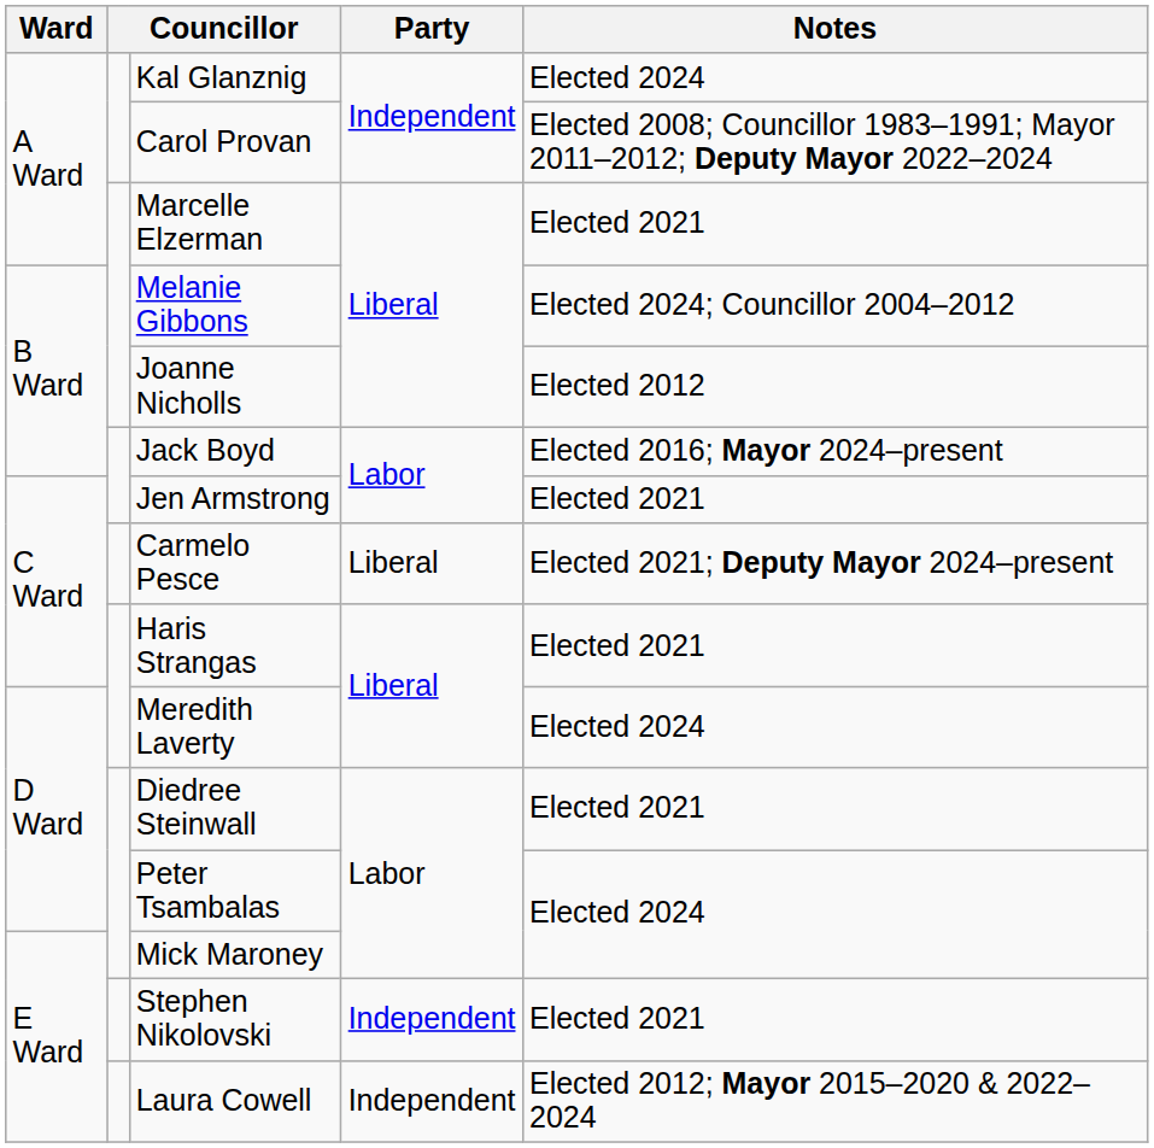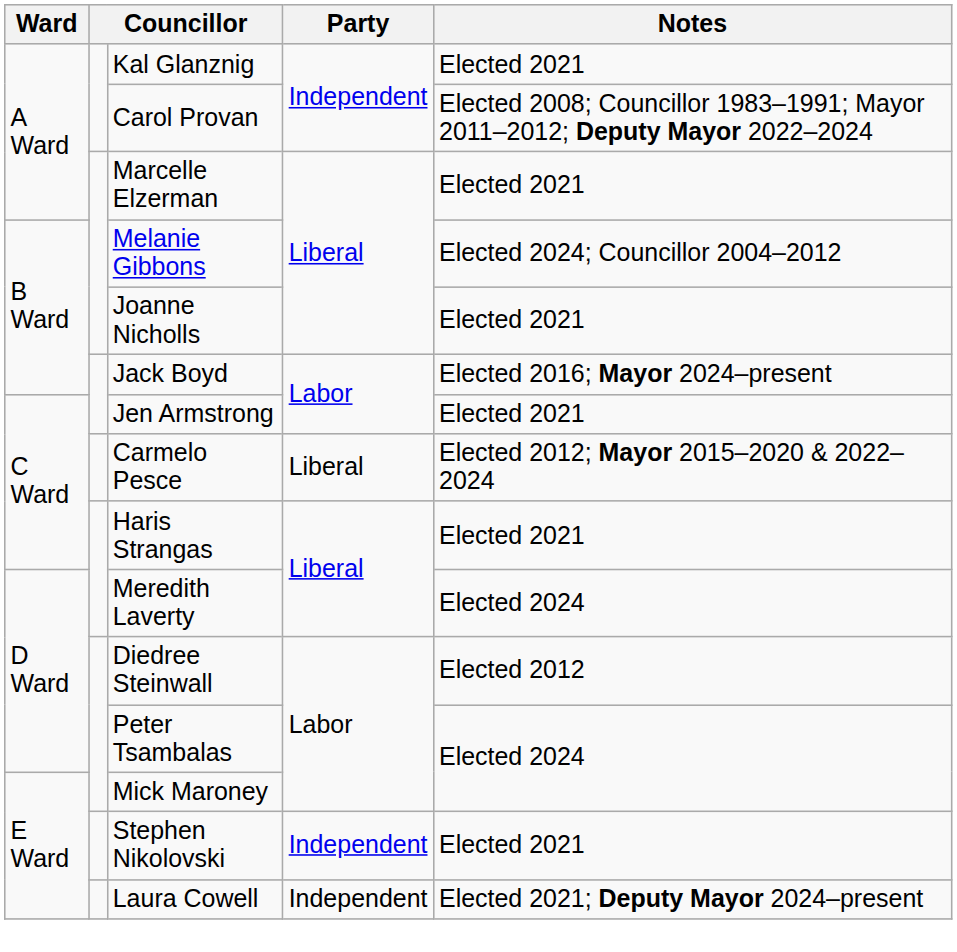Kal Glanznig | Notes: Elected 2024 -> Elected 2021
Joanne Nicholls | Notes: Elected 2012 -> Elected 2021
Carmelo Pesce | Notes: Elected 2021; Deputy Mayor 2024–present -> Elected 2012; Mayor 2015–2020 & 2022–2024
Diedree Steinwall | Notes: Elected 2021 -> Elected 2012
Laura Cowell | Notes: Elected 2012; Mayor 2015–2020 & 2022–2024 -> Elected 2021; Deputy Mayor 2024–present
